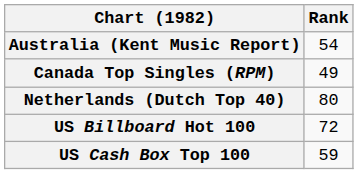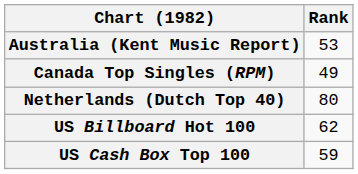Australia (Kent Music Report) | Rank: 54 -> 53
US Billboard Hot 100 | Rank: 72 -> 62
